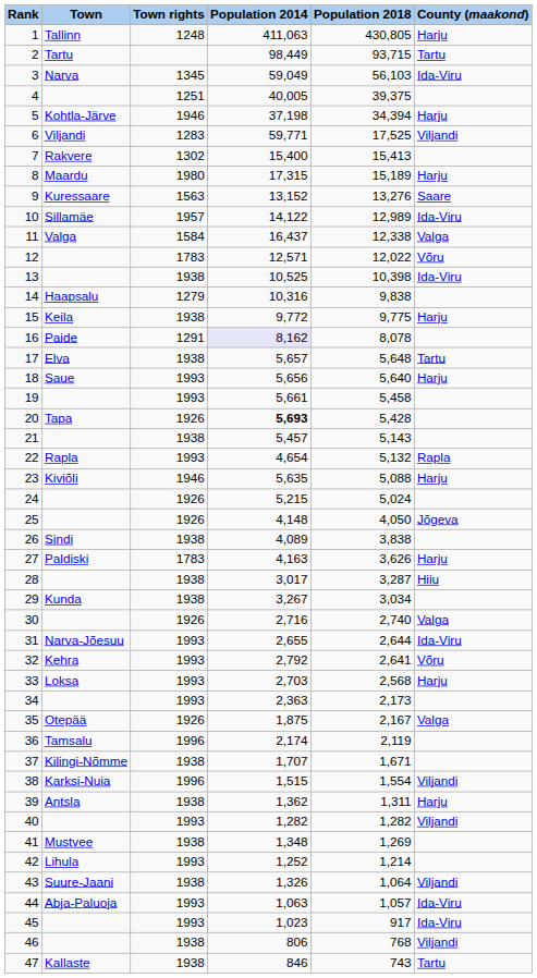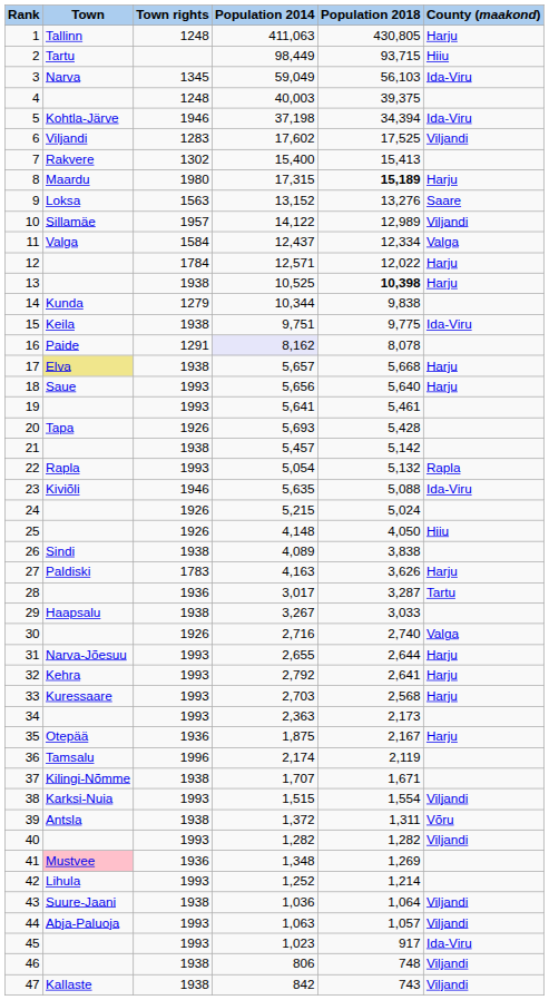2 | County (maakond): Tartu -> Hiiu
4 | Town rights: 1251 -> 1248
4 | Population 2014: 40,005 -> 40,003
5 | County (maakond): Harju -> Ida-Viru
6 | Population 2014: 59,771 -> 17,602
8 | Population 2018: normal -> bold
9 | Town: Kuressaare -> Loksa
10 | County (maakond): Ida-Viru -> Viljandi
11 | Population 2014: 16,437 -> 12,437
11 | Population 2018: 12,338 -> 12,334
12 | Town rights: 1783 -> 1784
12 | County (maakond): Võru -> Harju
13 | Population 2018: normal -> bold
13 | County (maakond): Ida-Viru -> Harju
14 | Town: Haapsalu -> Kunda
14 | Population 2014: 10,316 -> 10,344
15 | Population 2014: 9,772 -> 9,751
15 | County (maakond): Harju -> Ida-Viru
17 | Town: no background -> khaki background
17 | Population 2018: 5,648 -> 5,668
17 | County (maakond): Tartu -> Harju
19 | Population 2014: 5,661 -> 5,641
19 | Population 2018: 5,458 -> 5,461
20 | Population 2014: bold -> normal
21 | Population 2018: 5,143 -> 5,142
22 | Population 2014: 4,654 -> 5,054
23 | County (maakond): Harju -> Ida-Viru
25 | County (maakond): Jõgeva -> Hiiu
28 | Town rights: 1938 -> 1936
28 | County (maakond): Hiiu -> Tartu
29 | Town: Kunda -> Haapsalu
29 | Population 2018: 3,034 -> 3,033
31 | County (maakond): Ida-Viru -> Harju
32 | County (maakond): Võru -> Harju
33 | Town: Loksa -> Kuressaare
35 | Town rights: 1926 -> 1936
35 | County (maakond): Valga -> Harju
38 | Town rights: 1996 -> 1993
39 | Population 2014: 1,362 -> 1,372
39 | County (maakond): Harju -> Võru
41 | Town: no background -> pink background
41 | Town rights: 1938 -> 1936
43 | Population 2014: 1,326 -> 1,036
44 | County (maakond): Ida-Viru -> Viljandi
46 | Population 2018: 768 -> 748
47 | Population 2014: 846 -> 842
47 | County (maakond): Tartu -> Viljandi
